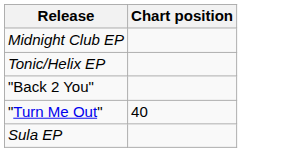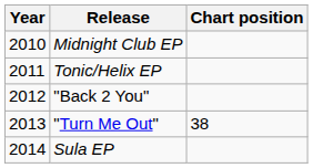+ column: Year | 2010 | 2011 | 2012 | 2013 | 2014
"Turn Me Out" | Chart position: 40 -> 38
